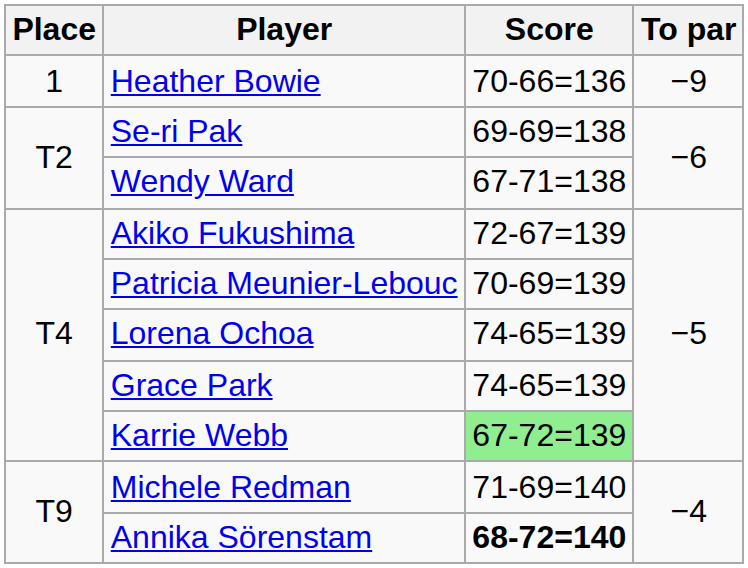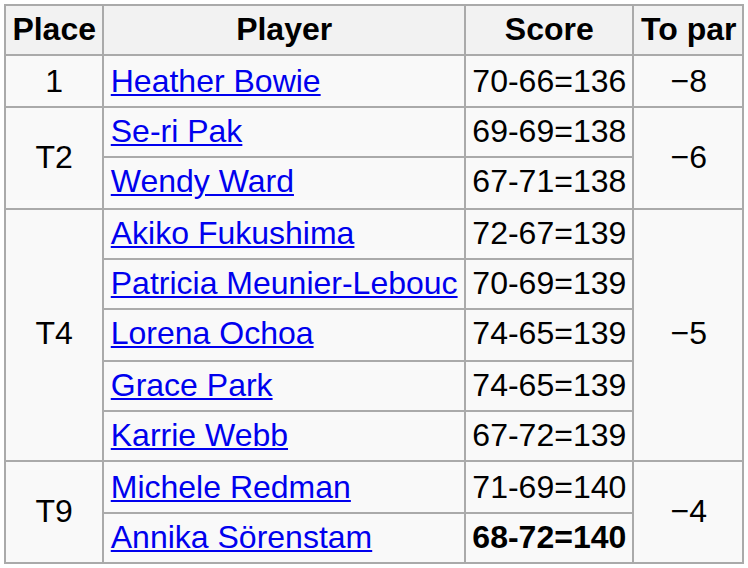Heather Bowie | To par: −9 -> −8
Karrie Webb | Score: lightgreen background -> no background
